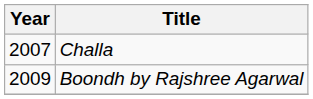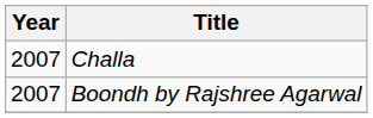Boondh by Rajshree Agarwal | Year: 2009 -> 2007
